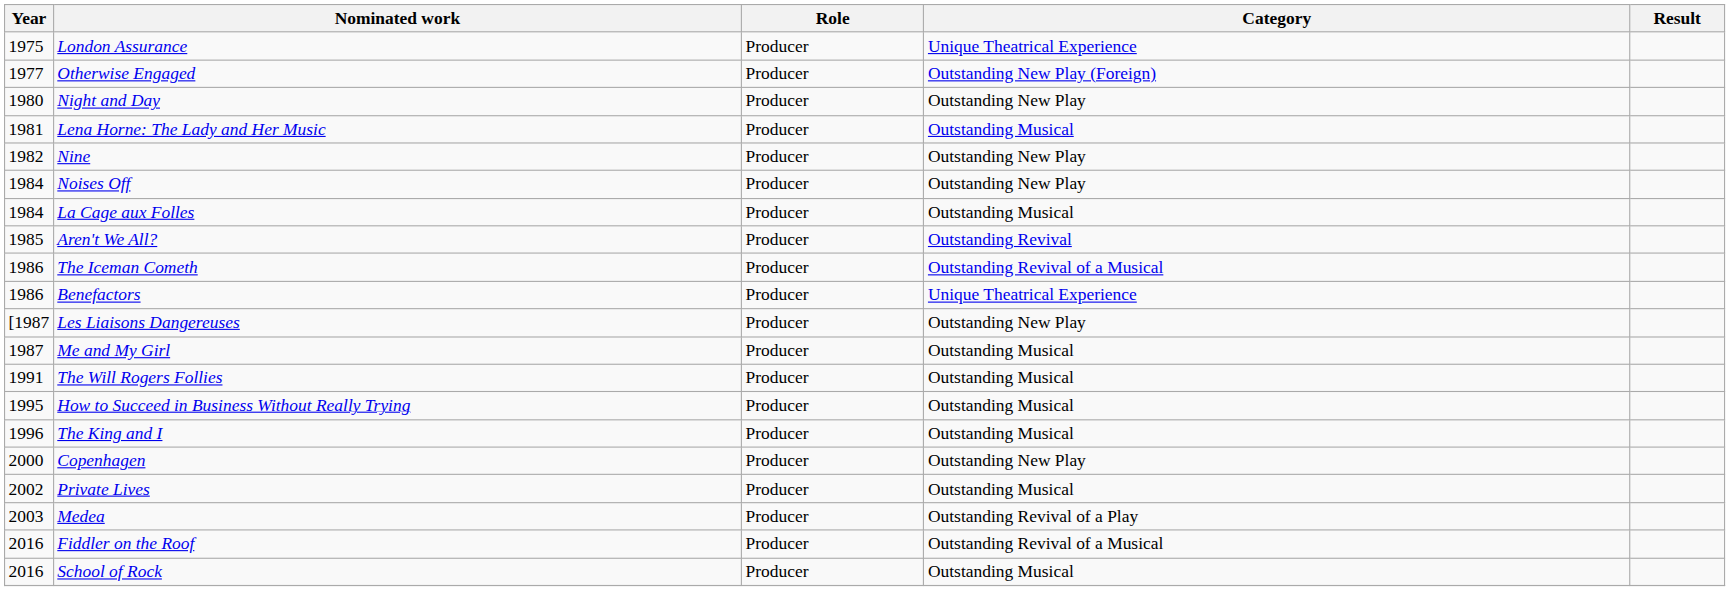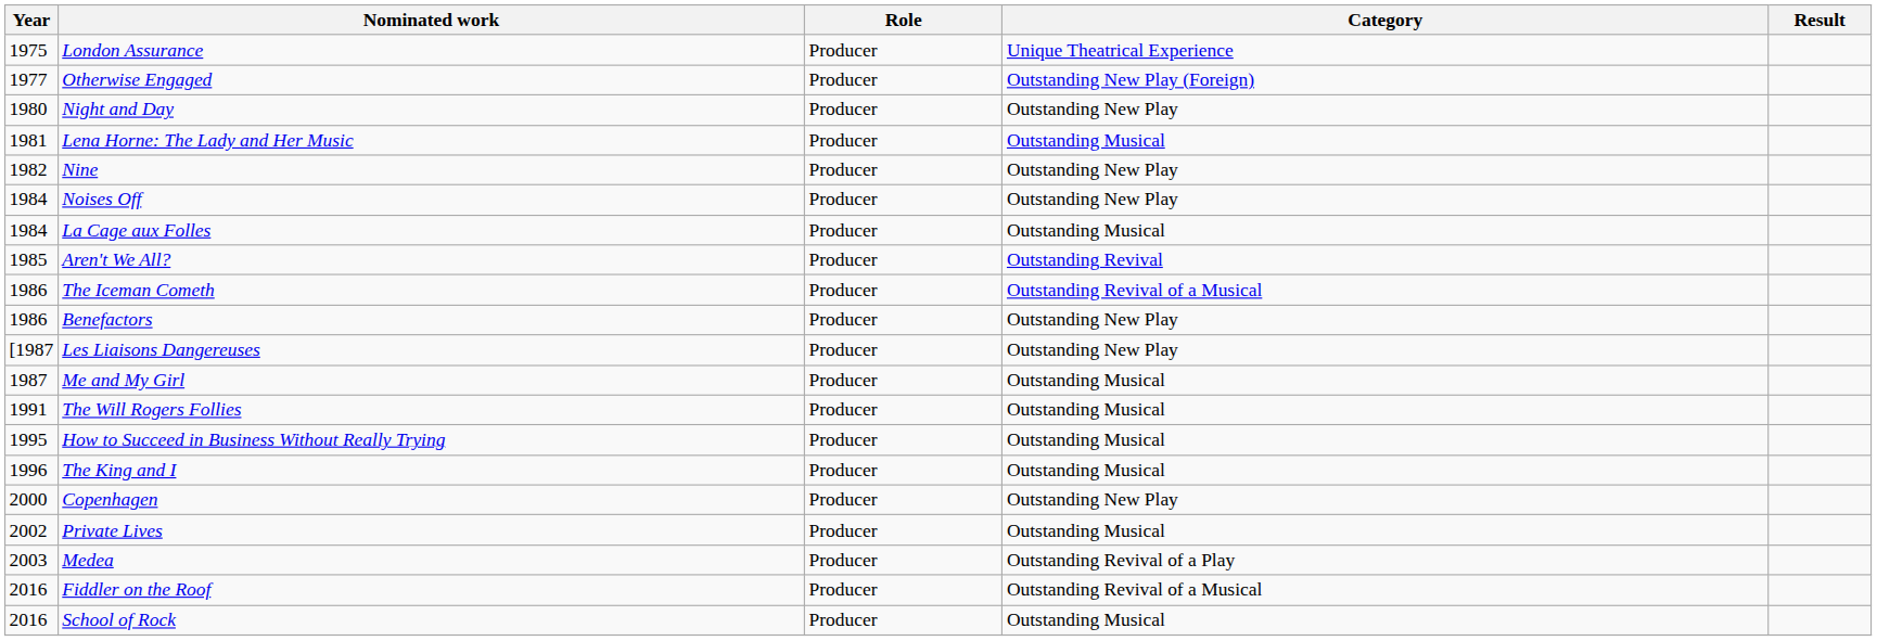Benefactors | Category: Unique Theatrical Experience -> Outstanding New Play
